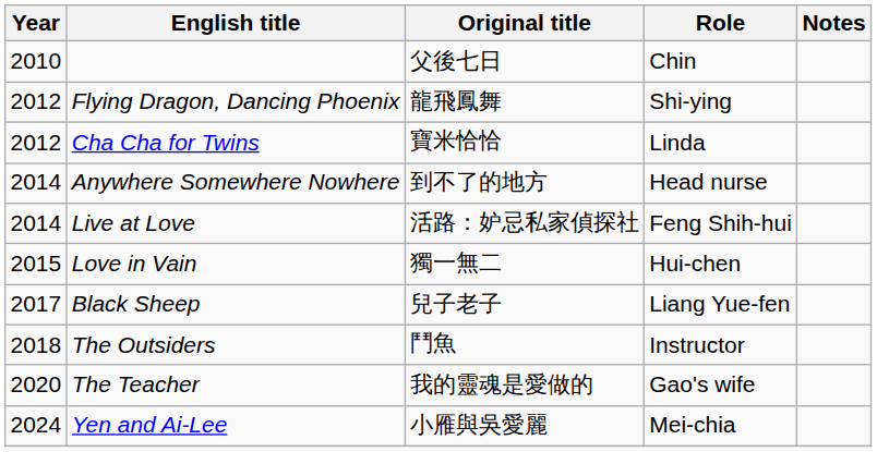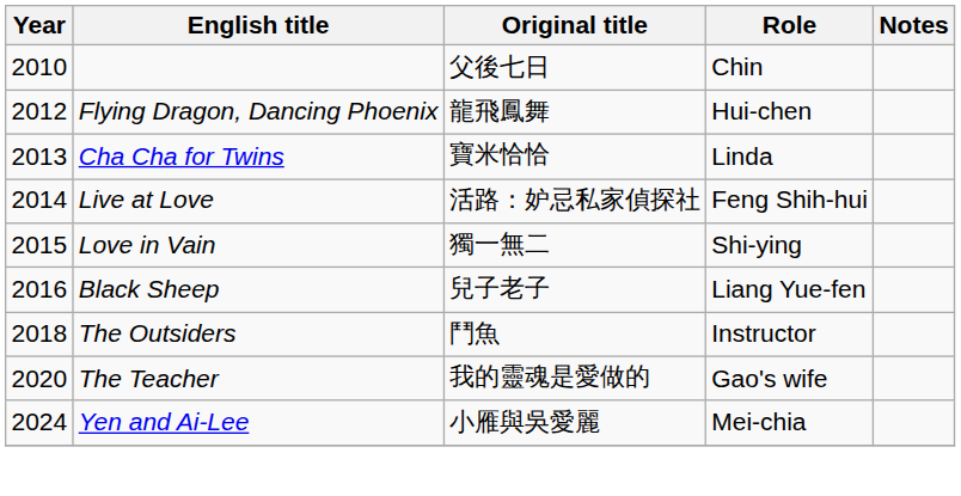Flying Dragon, Dancing Phoenix | Role: Shi-ying -> Hui-chen
Cha Cha for Twins | Year: 2012 -> 2013
- row: 2014 | Anywhere Somewhere Nowhere | 到不了的地方 | Head nurse
Love in Vain | Role: Hui-chen -> Shi-ying
Black Sheep | Year: 2017 -> 2016
